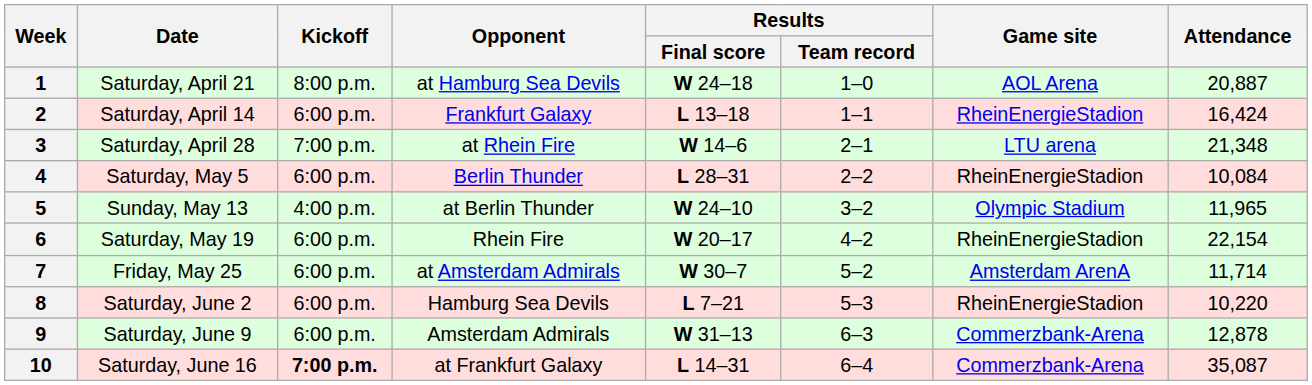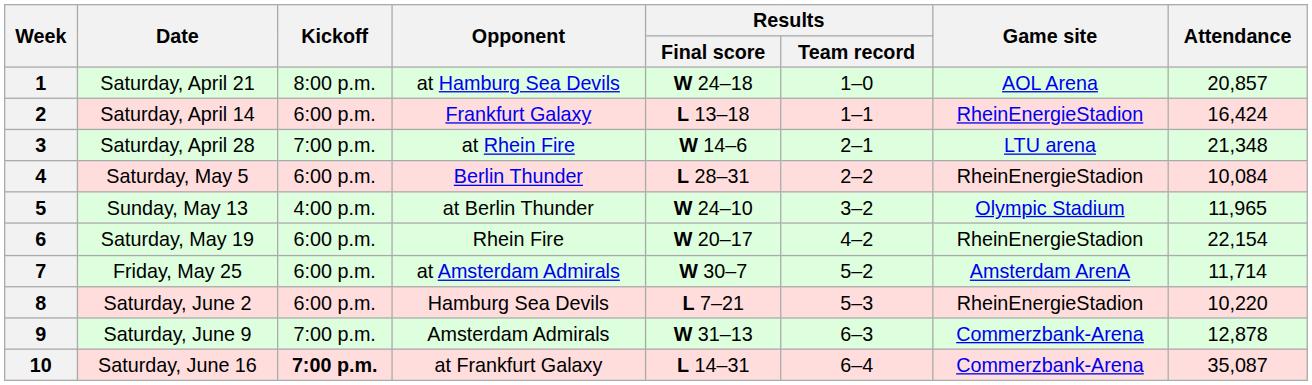1 | Attendance: 20,887 -> 20,857
9 | Kickoff: 6:00 p.m. -> 7:00 p.m.
